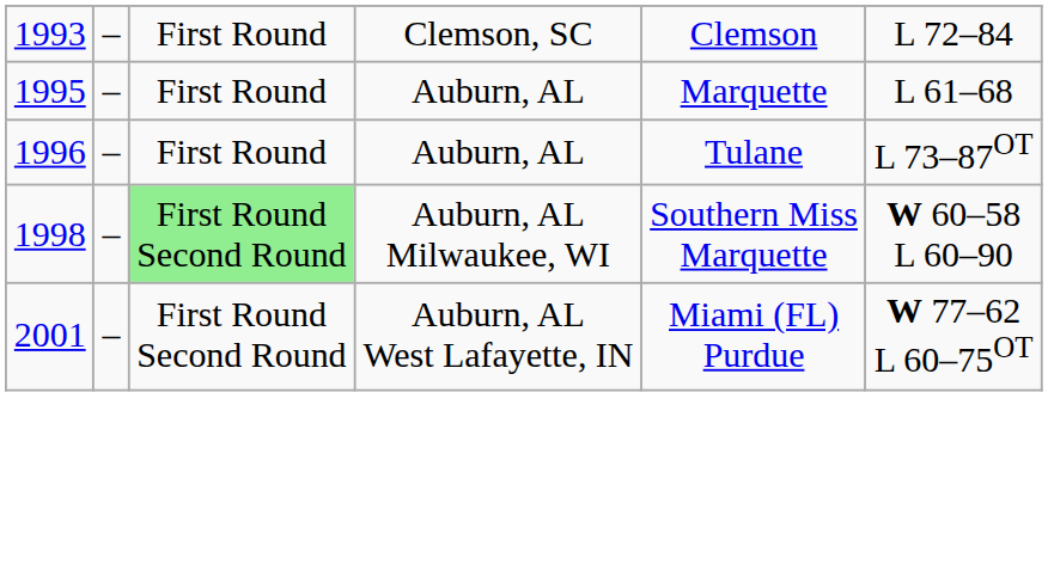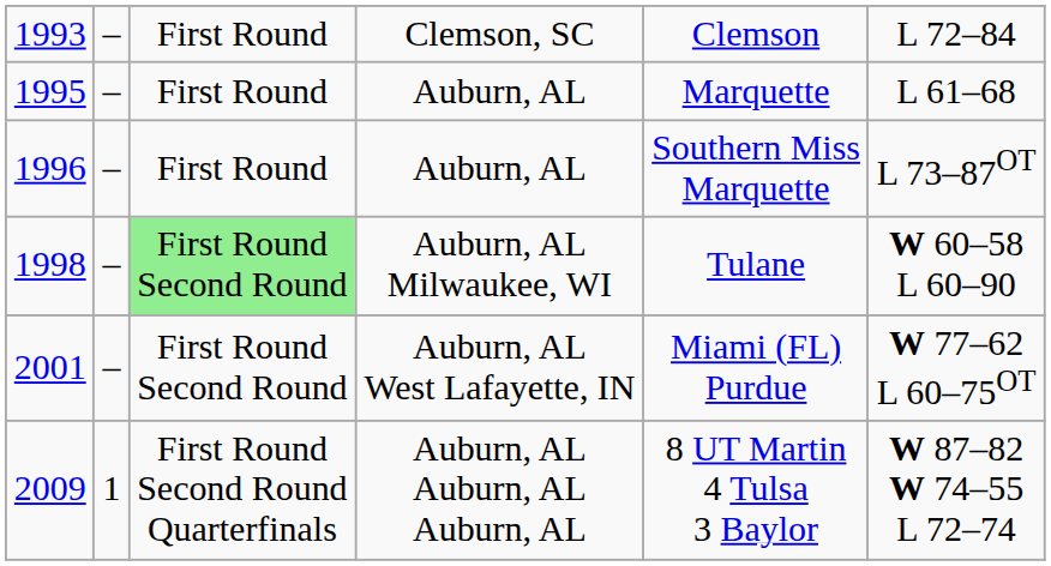1996 | column 5: Tulane -> Southern Miss Marquette
1998 | column 5: Southern Miss Marquette -> Tulane
+ row: 2009 | 1 | First Round Second Round Quarterfinals | Auburn, AL Auburn, AL Auburn, AL | 8 UT Martin 4 Tulsa 3 Baylor | W 87–82 W 74–55 L 72–74
